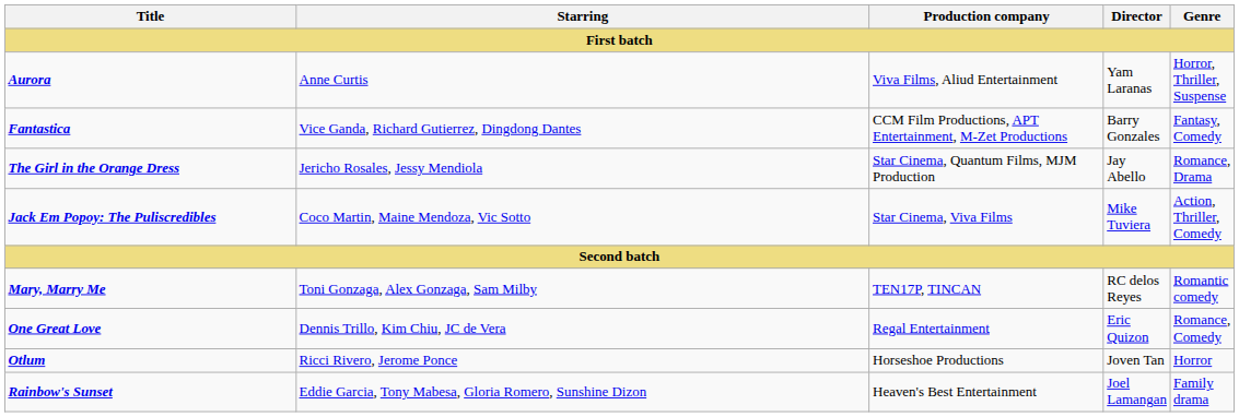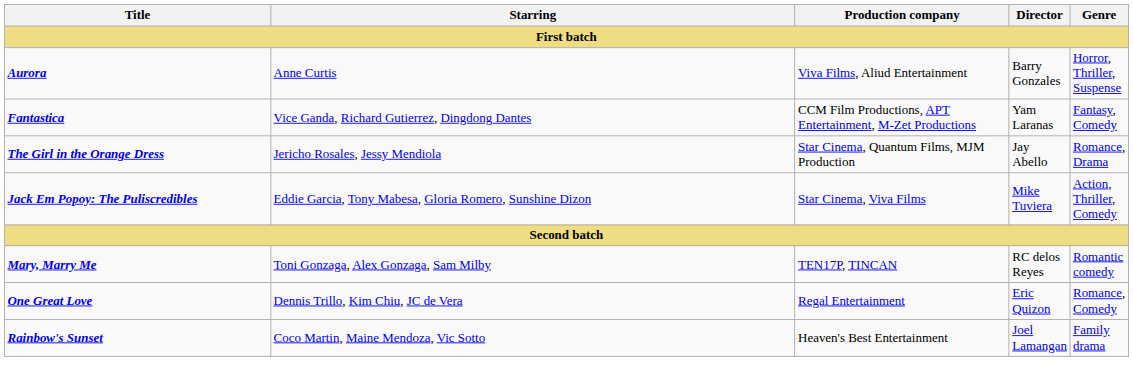Aurora | Director: Yam Laranas -> Barry Gonzales
Fantastica | Director: Barry Gonzales -> Yam Laranas
Jack Em Popoy: The Puliscredibles | Starring: Coco Martin, Maine Mendoza, Vic Sotto -> Eddie Garcia, Tony Mabesa, Gloria Romero, Sunshine Dizon
- row: Otlum | Ricci Rivero, Jerome Ponce | Horseshoe Productions | Joven Tan | Horror
Rainbow's Sunset | Starring: Eddie Garcia, Tony Mabesa, Gloria Romero, Sunshine Dizon -> Coco Martin, Maine Mendoza, Vic Sotto
